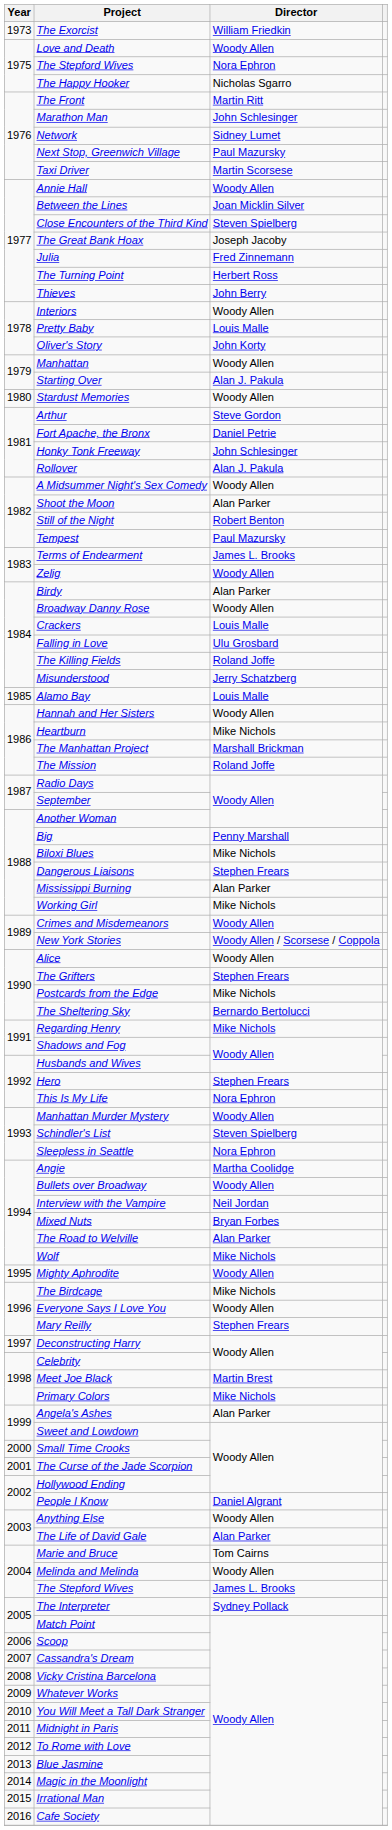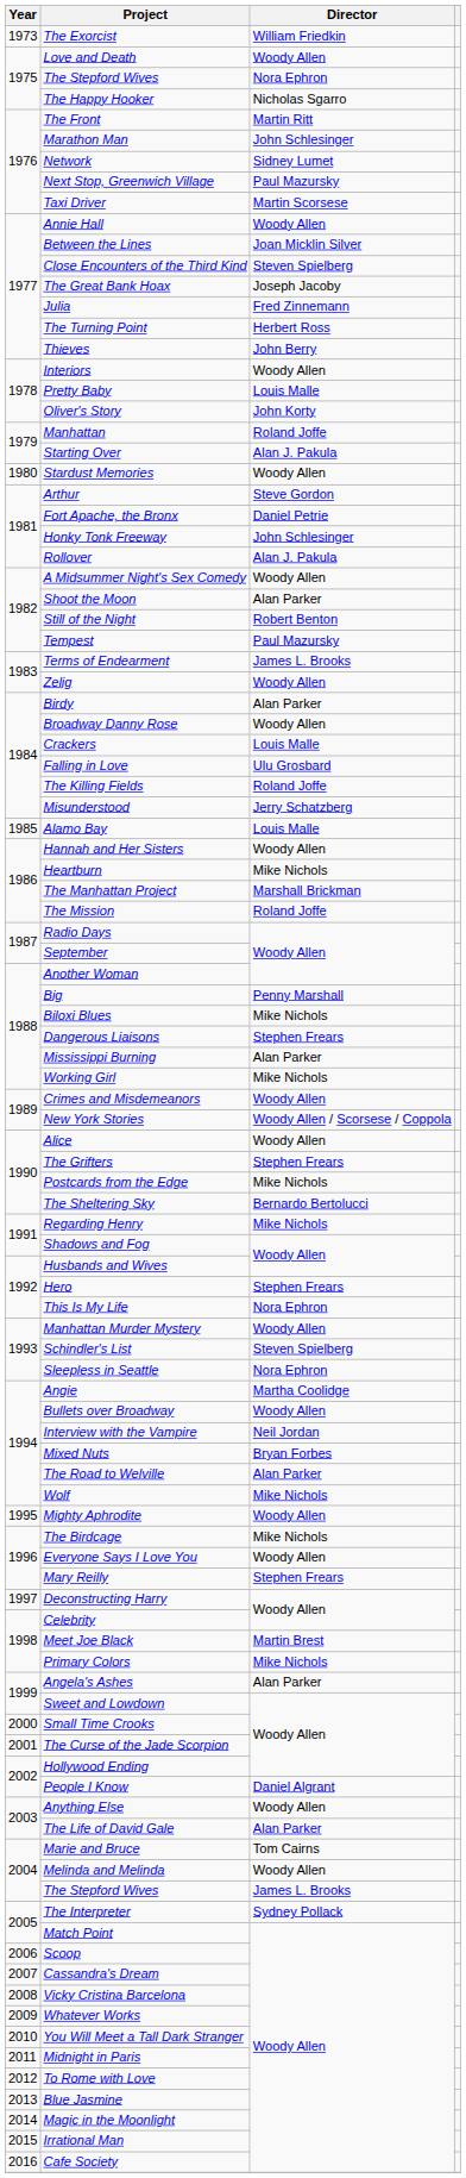Manhattan | Director: Woody Allen -> Roland Joffe
